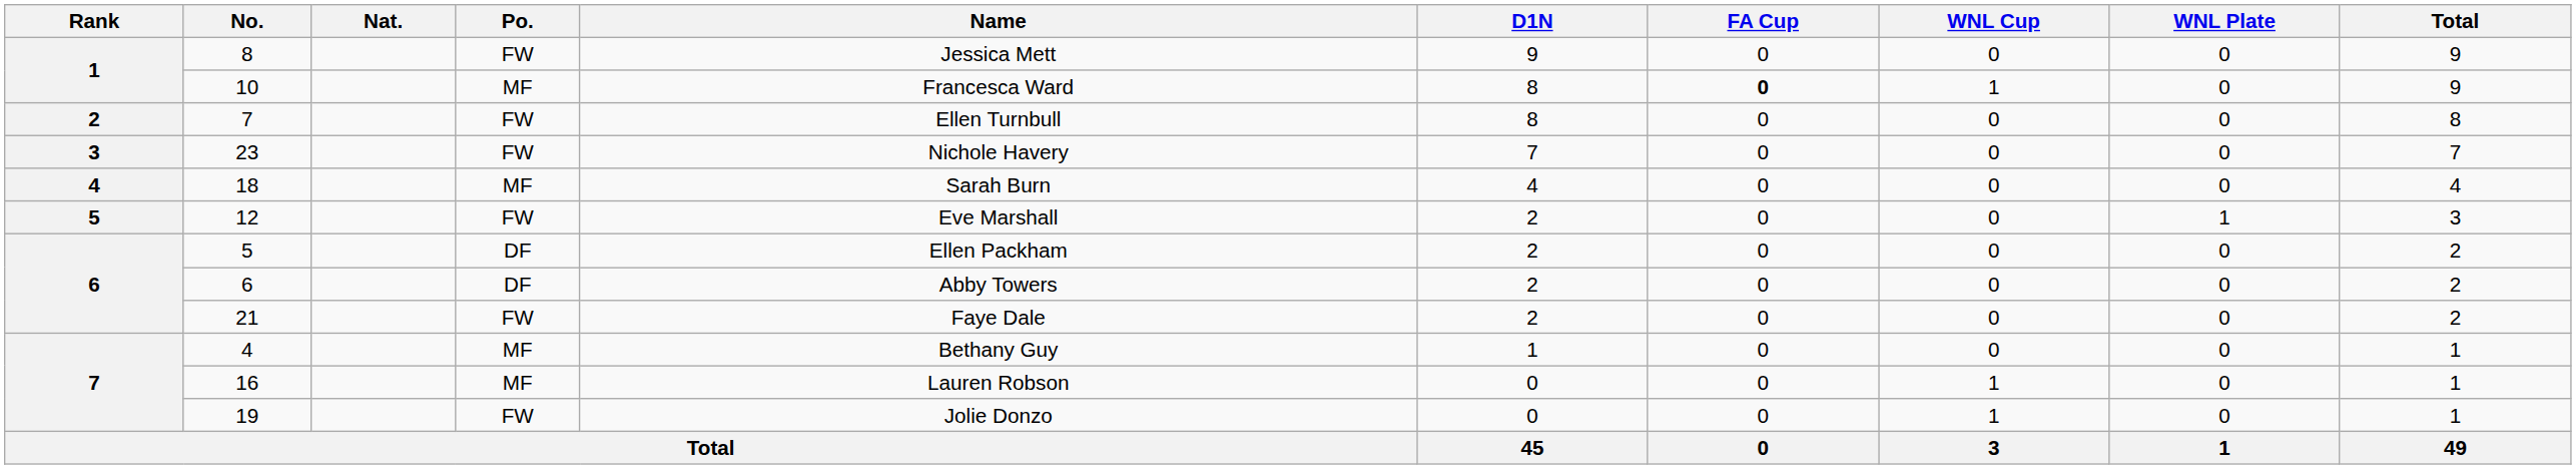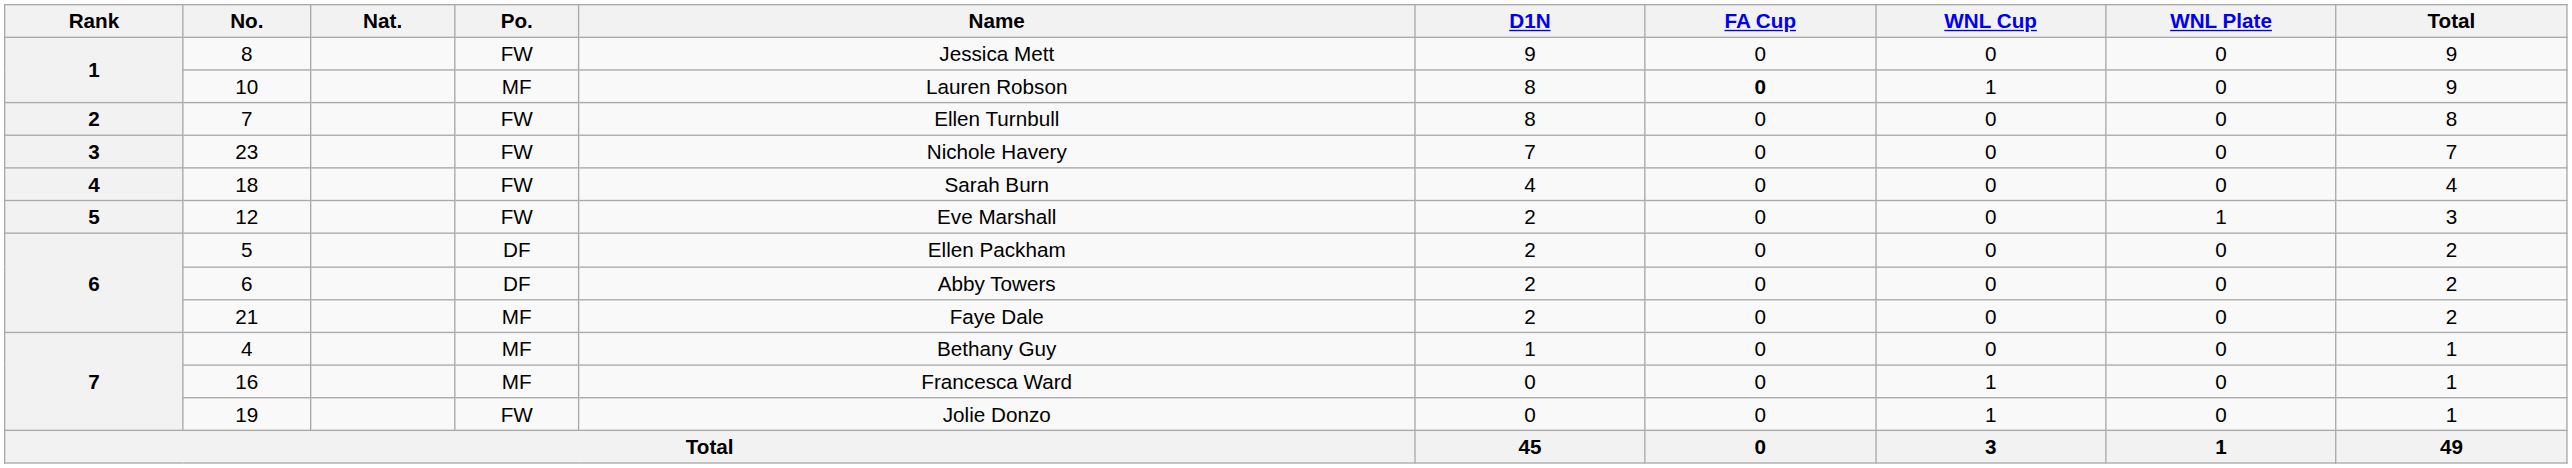10 | Name: Francesca Ward -> Lauren Robson
18 | Po.: MF -> FW
21 | Po.: FW -> MF
16 | Name: Lauren Robson -> Francesca Ward
